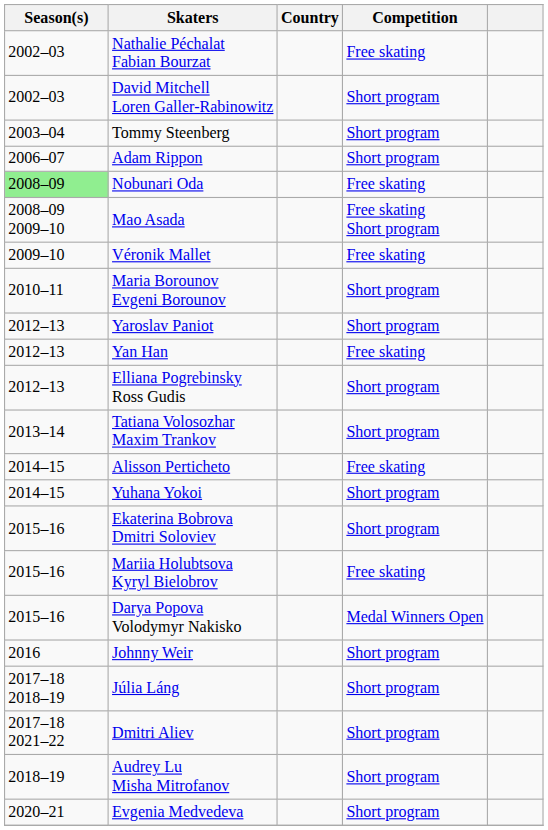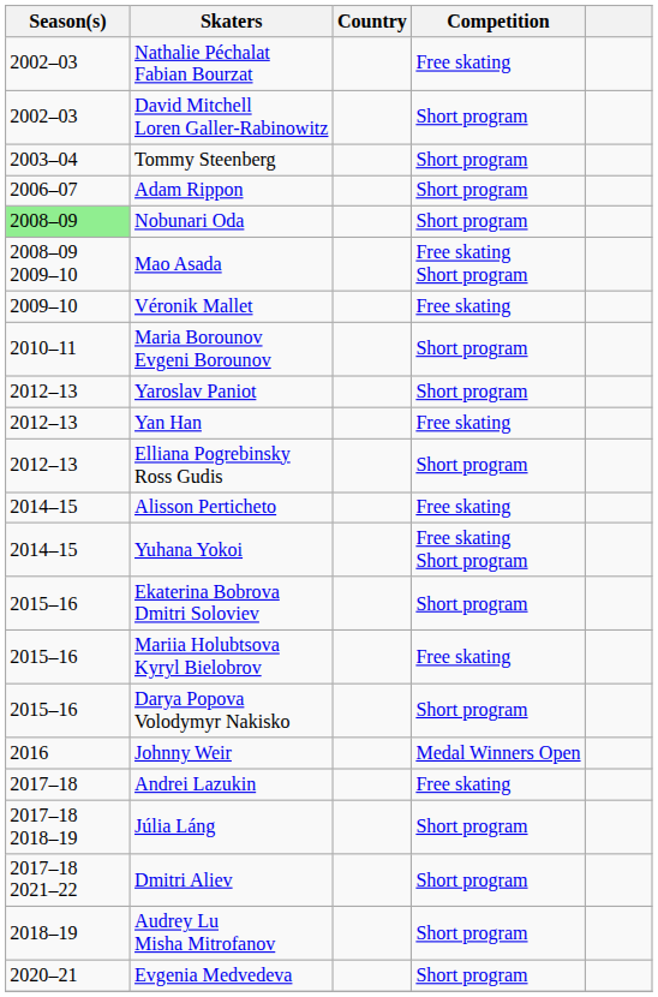Nobunari Oda | Competition: Free skating -> Short program
- row: 2013–14 | Tatiana Volosozhar Maxim Trankov | Short program
Yuhana Yokoi | Competition: Short program -> Free skating Short program
Darya Popova Volodymyr Nakisko | Competition: Medal Winners Open -> Short program
Johnny Weir | Competition: Short program -> Medal Winners Open
+ row: 2017–18 | Andrei Lazukin | Free skating
